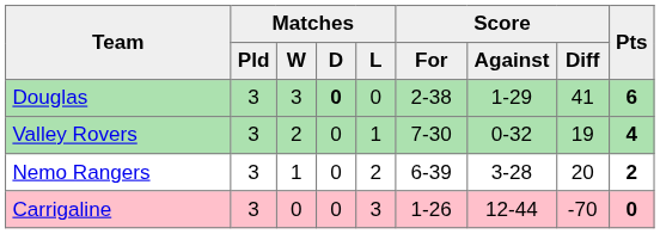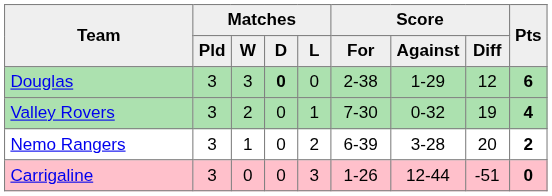Douglas | Score / Diff: 41 -> 12
Carrigaline | Score / Diff: -70 -> -51
